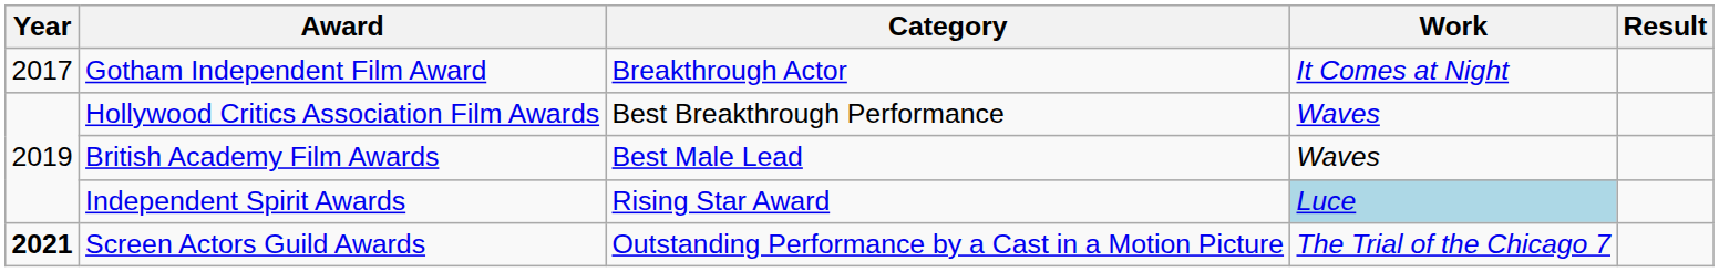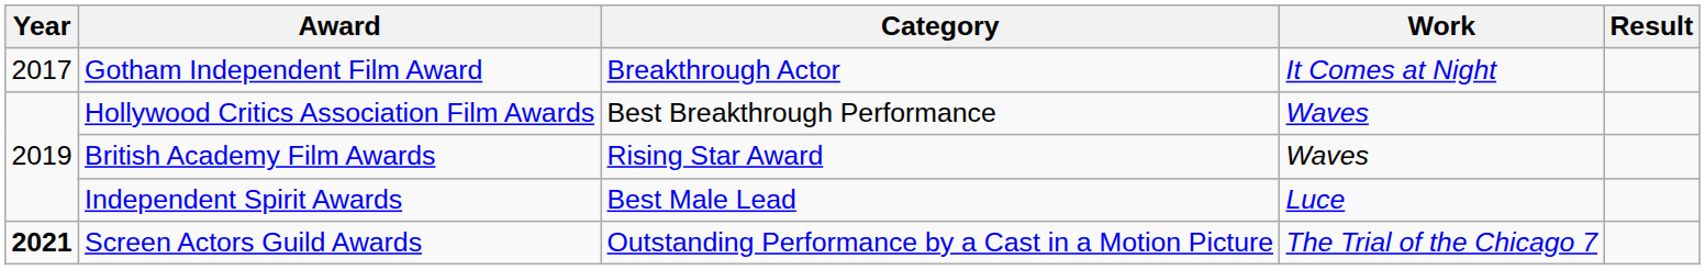British Academy Film Awards | Category: Best Male Lead -> Rising Star Award
Independent Spirit Awards | Category: Rising Star Award -> Best Male Lead
Independent Spirit Awards | Work: lightblue background -> no background
